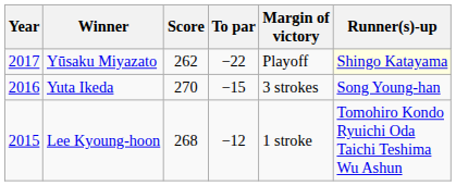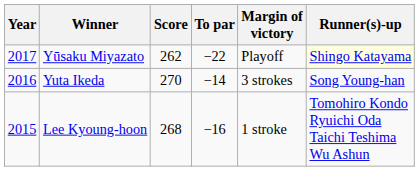Yuta Ikeda | To par: −15 -> −14
Lee Kyoung-hoon | To par: −12 -> −16
